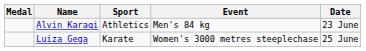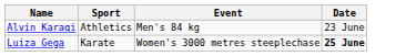- column: Medal
Luiza Gega | Date: normal -> bold
